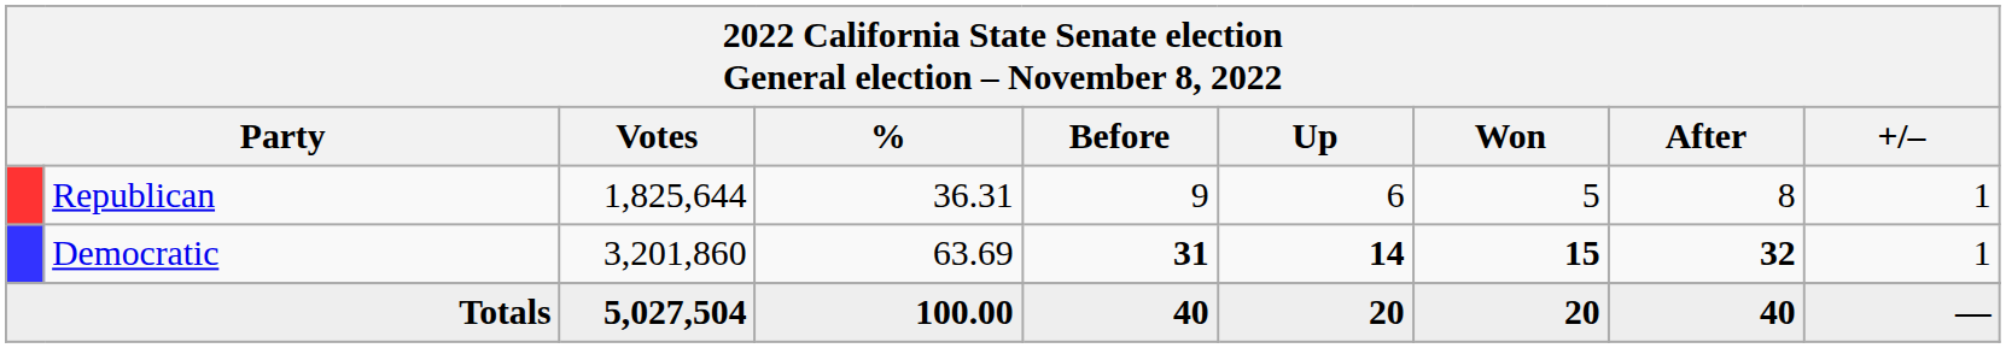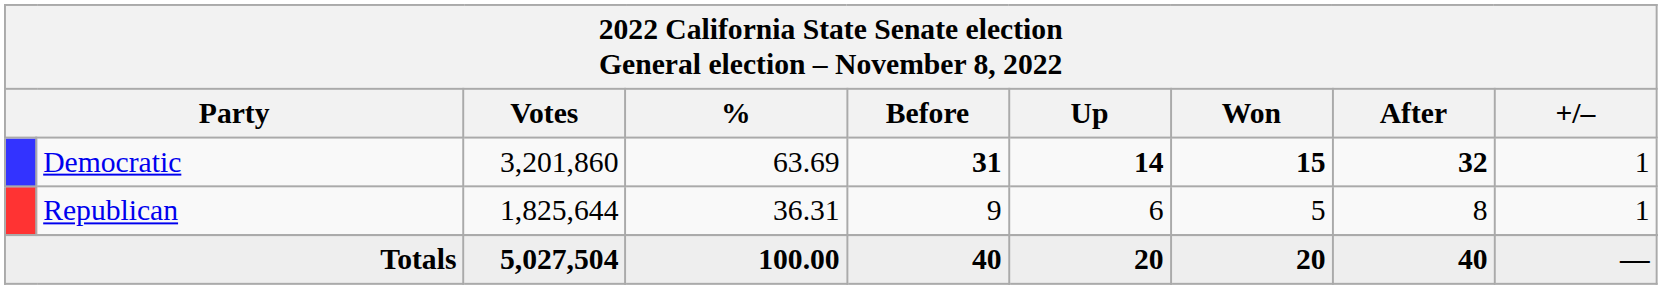rows swapped: Democratic <-> Republican
